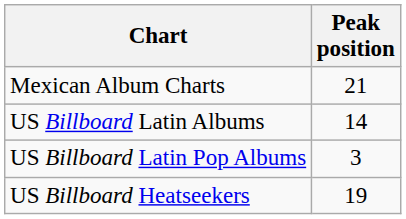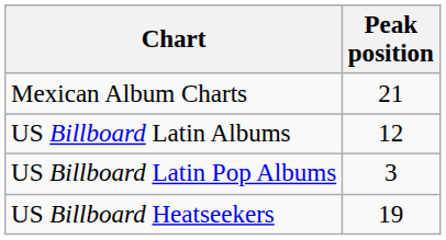US Billboard Latin Albums | Peak position: 14 -> 12
